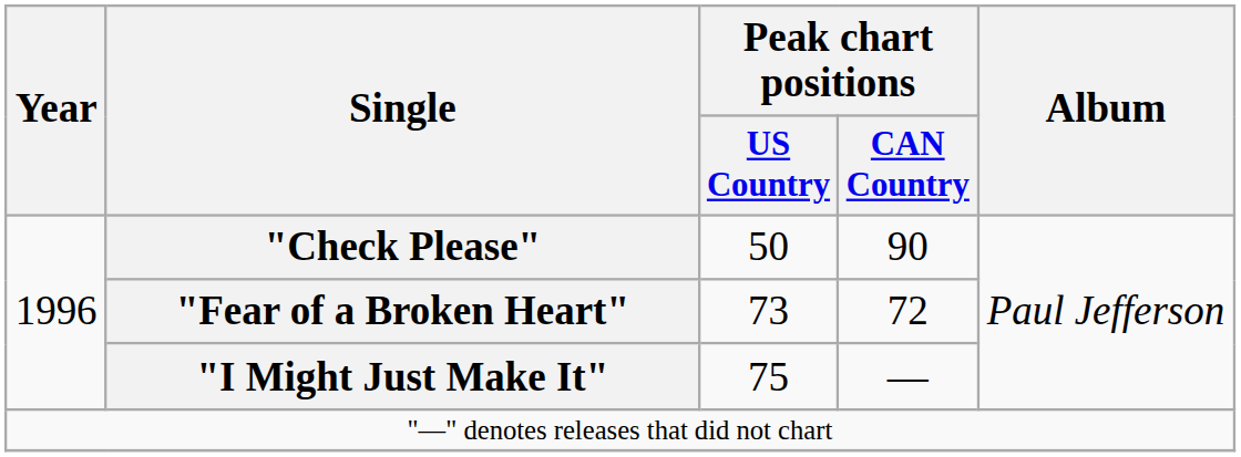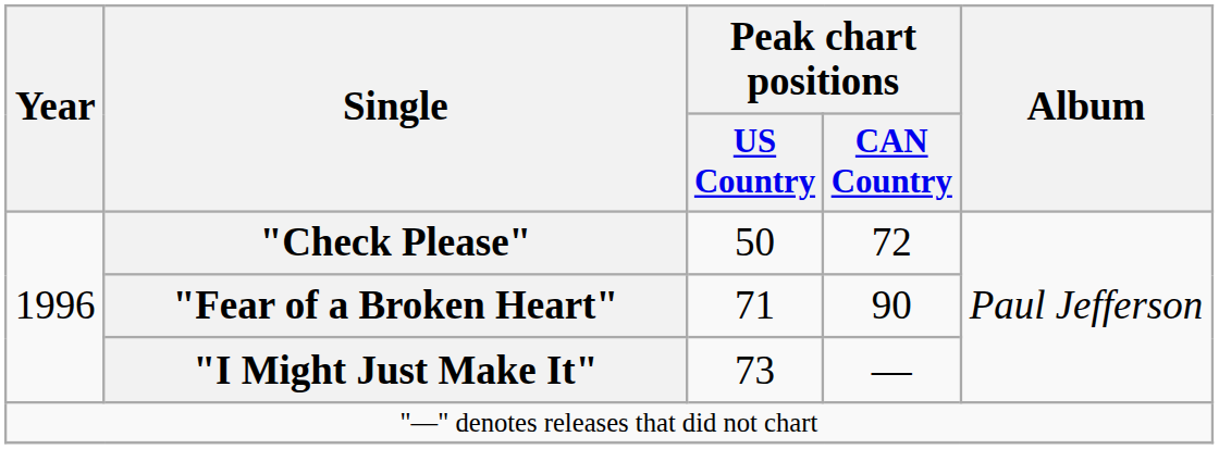"Check Please" | Peak chart positions / CAN Country: 90 -> 72
"Fear of a Broken Heart" | Peak chart positions / US Country: 73 -> 71
"Fear of a Broken Heart" | Peak chart positions / CAN Country: 72 -> 90
"I Might Just Make It" | Peak chart positions / US Country: 75 -> 73
